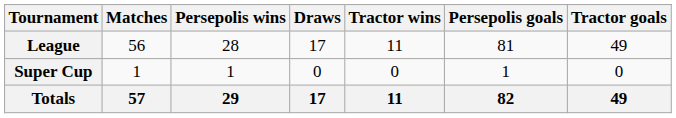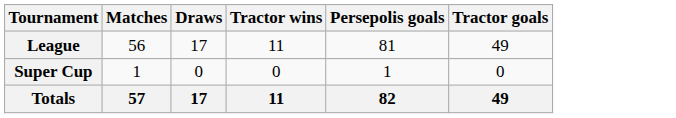- column: Persepolis wins | 28 | 1 | 29
